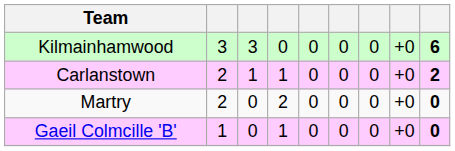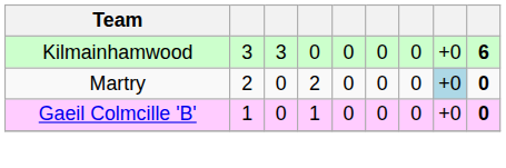- row: Carlanstown | 2 | 1 | 1 | 0 | 0 | 0 | +0 | 2
Martry | column 8: no background -> lightblue background
